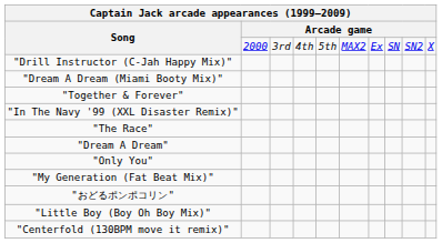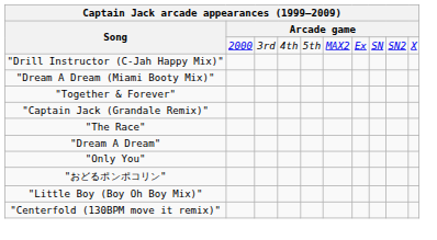+ row: "Captain Jack (Grandale Remix)"
- row: "In The Navy '99 (XXL Disaster Remix)"
- row: "My Generation (Fat Beat Mix)"
